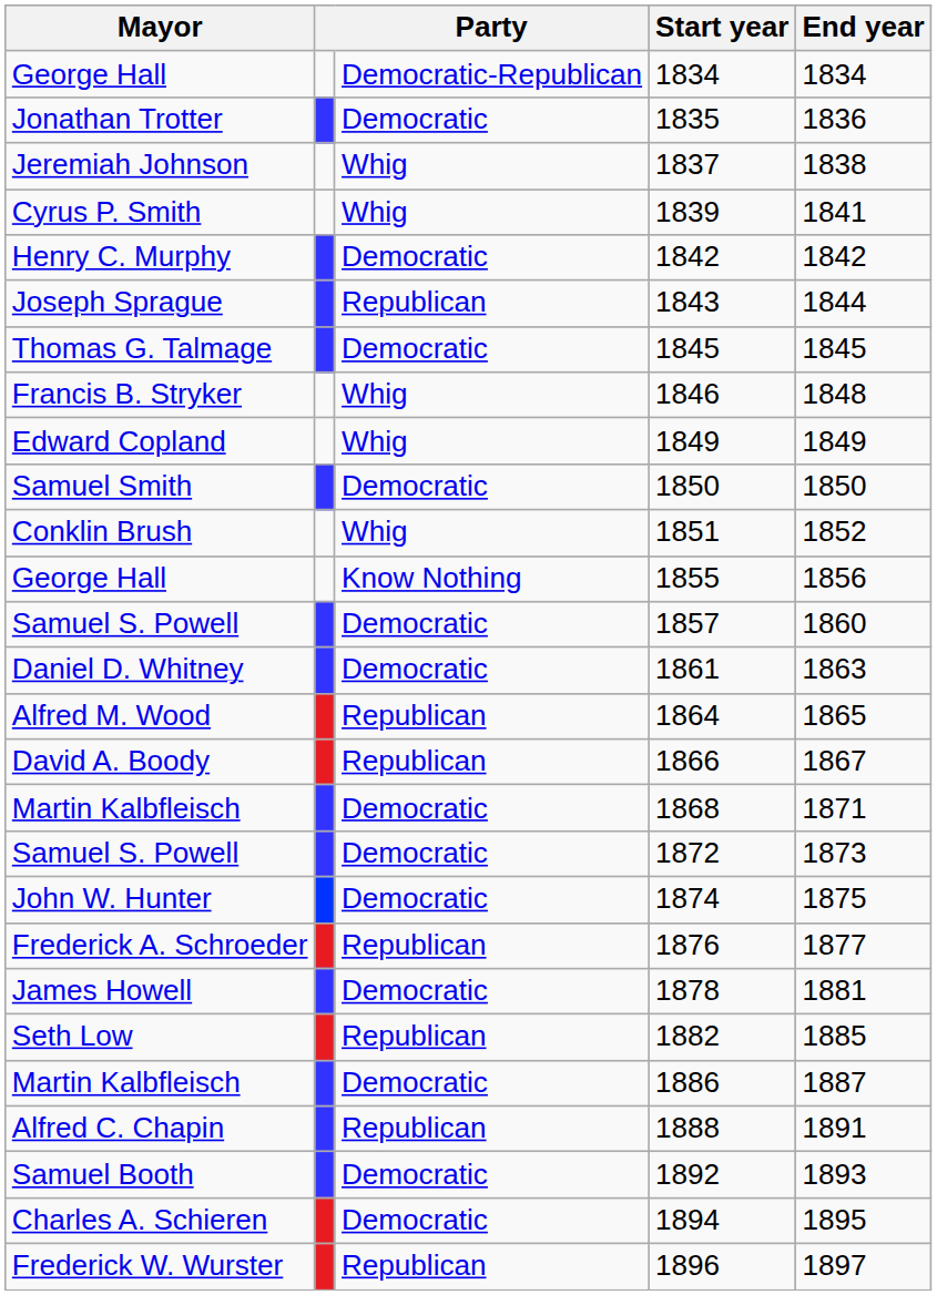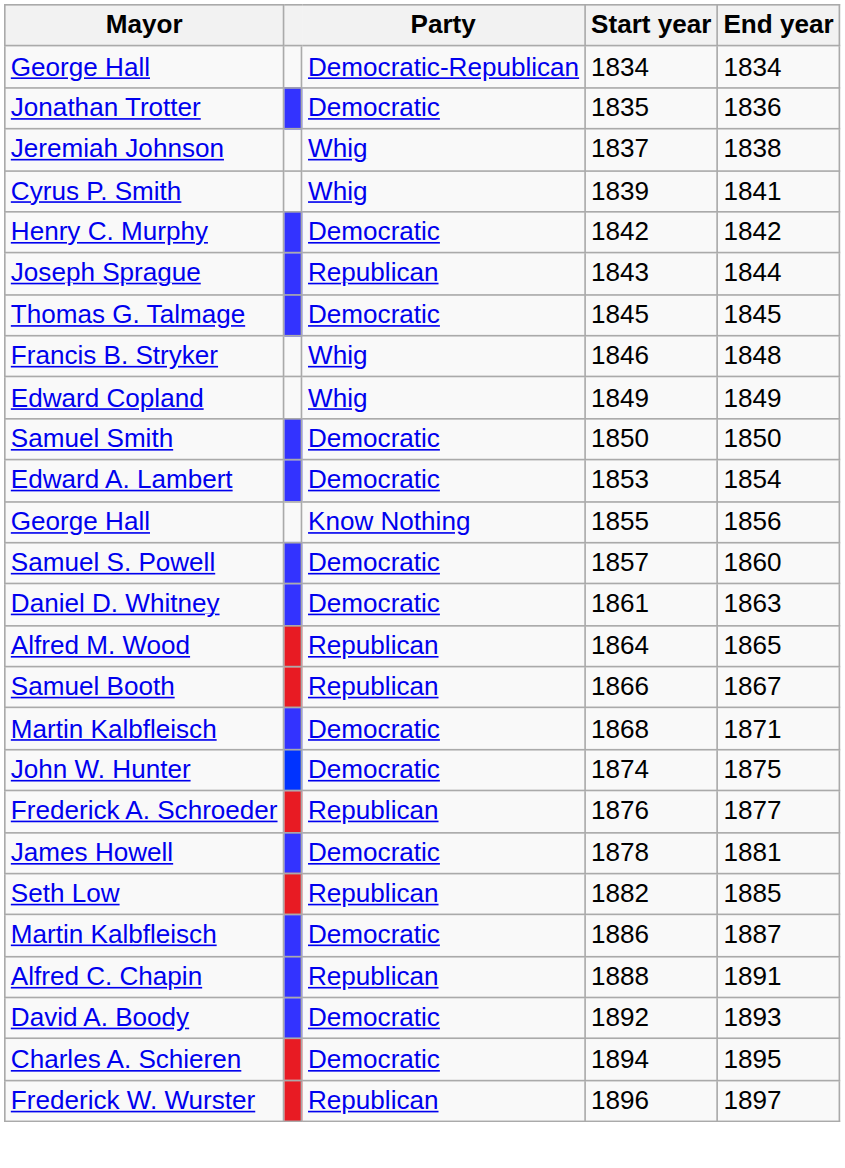- row: Conklin Brush | Whig | 1851 | 1852
+ row: Edward A. Lambert | Democratic | 1853 | 1854
1866 | Mayor: David A. Boody -> Samuel Booth
- row: Samuel S. Powell | Democratic | 1872 | 1873
1892 | Mayor: Samuel Booth -> David A. Boody
